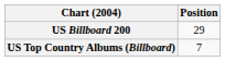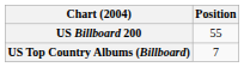US Billboard 200 | Position: 29 -> 55
